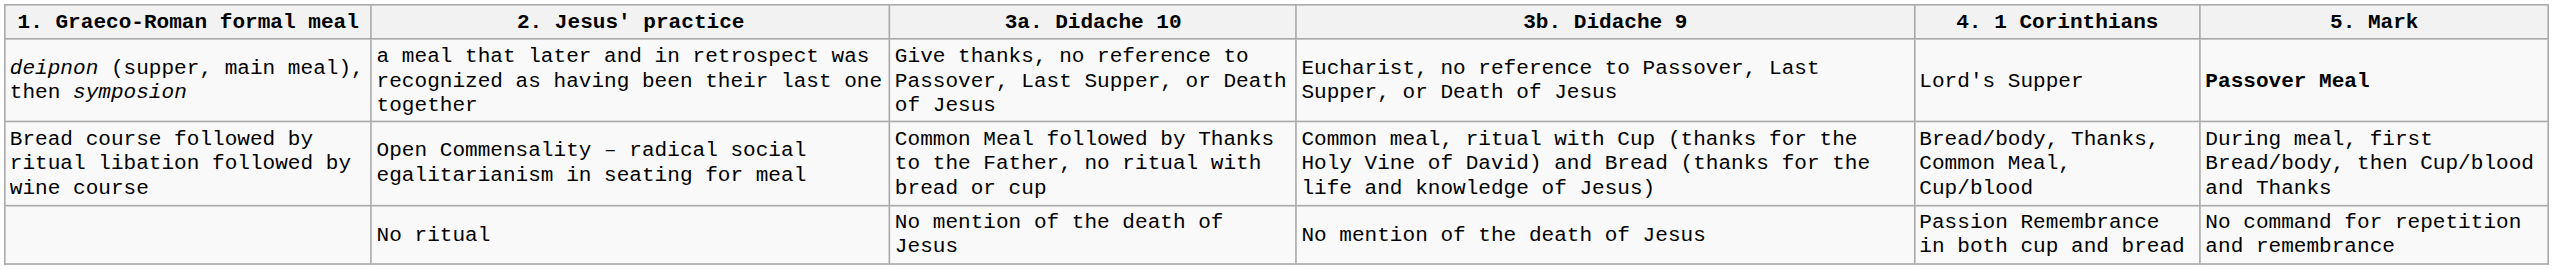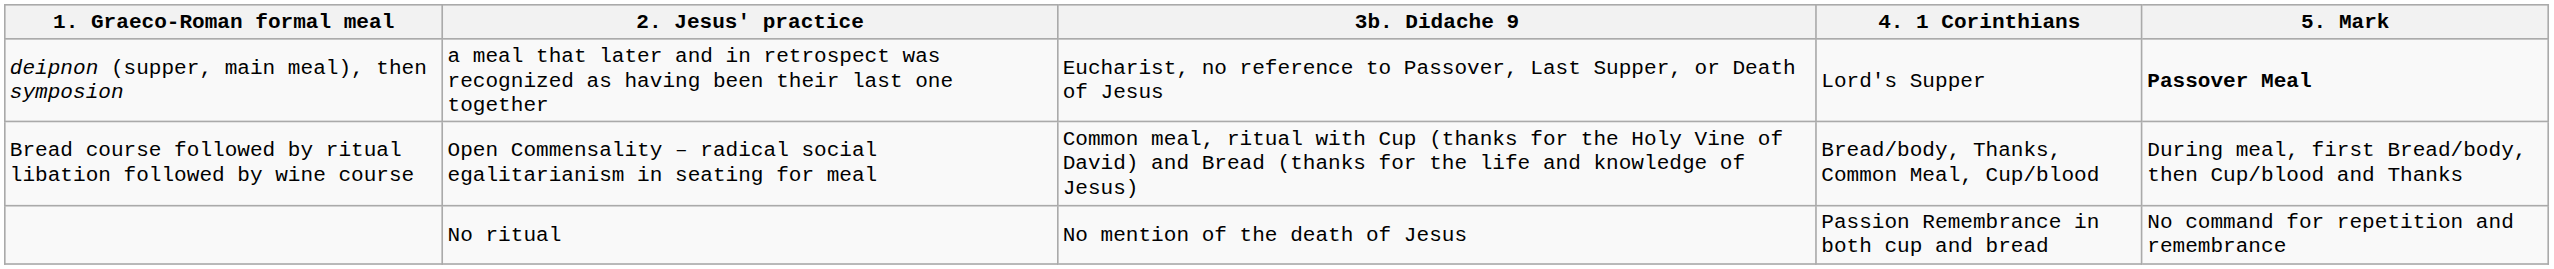- column: 3a. Didache 10 | Give thanks, no reference to Passover, Last Supper, or Death of Jesus | Common Meal followed by Thanks to the Father, no ritual with bread or cup | No mention of the death of Jesus
